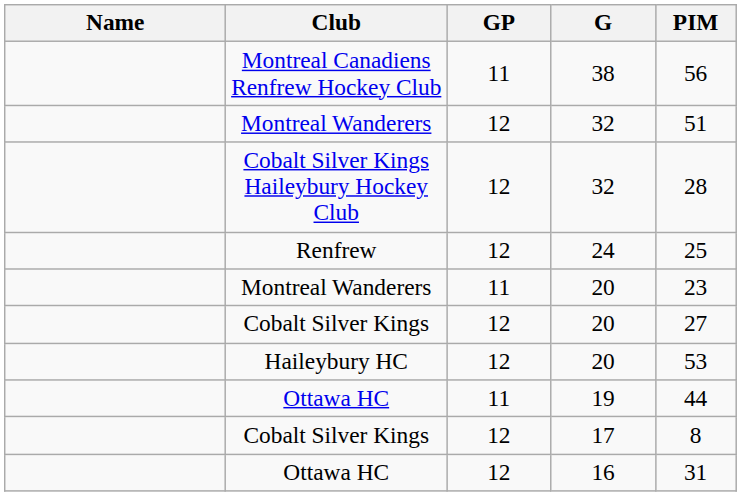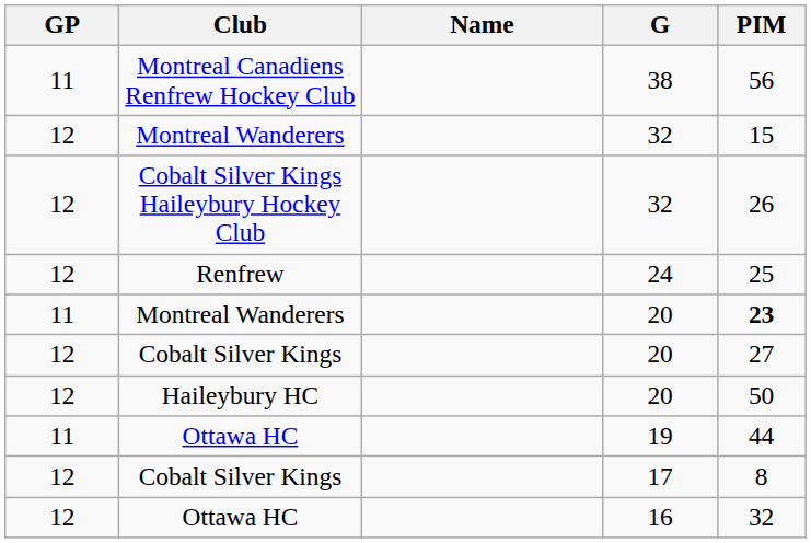columns swapped: Name <-> GP
Montreal Wanderers / 32 | PIM: 51 -> 15
Cobalt Silver Kings Haileybury Hockey Club | PIM: 28 -> 26
Montreal Wanderers / 20 | PIM: normal -> bold
Haileybury HC | PIM: 53 -> 50
Ottawa HC / 16 | PIM: 31 -> 32
